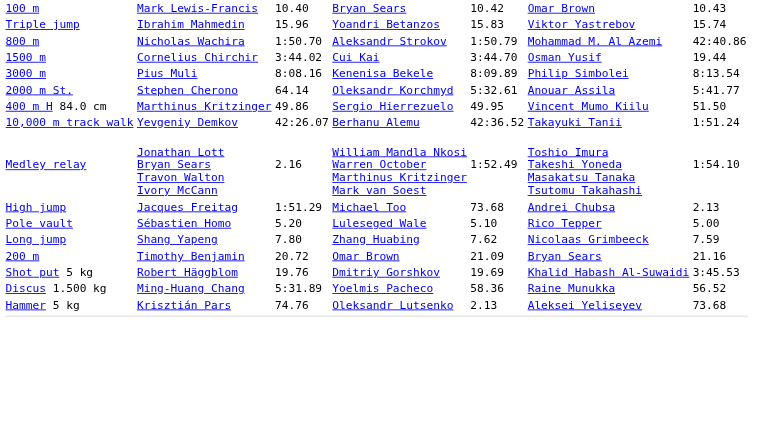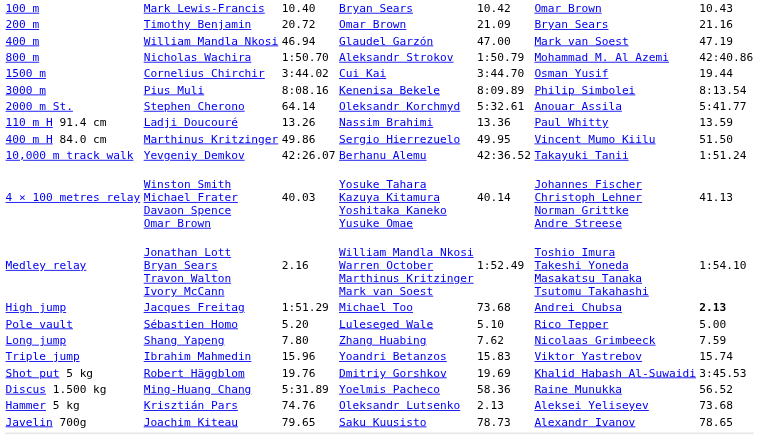rows swapped: 200 m <-> Triple jump
+ row: 400 m | William Mandla Nkosi | 46.94 | Glaudel Garzón | 47.00 | Mark van Soest | 47.19
+ row: 110 m H 91.4 cm | Ladji Doucouré | 13.26 | Nassim Brahimi | 13.36 | Paul Whitty | 13.59
+ row: 4 × 100 metres relay | Winston Smith Michael Frater Davaon Spence Omar Brown | 40.03 | Yosuke Tahara Kazuya Kitamura Yoshitaka Kaneko Yusuke Omae | 40.14 | Johannes Fischer Christoph Lehner Norman Grittke Andre Streese | 41.13
High jump | column 7: normal -> bold
+ row: Javelin 700g | Joachim Kiteau | 79.65 | Saku Kuusisto | 78.73 | Alexandr Ivanov | 78.65
